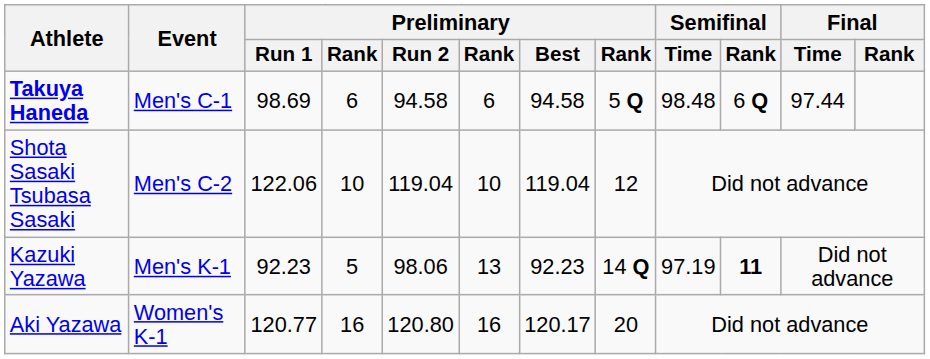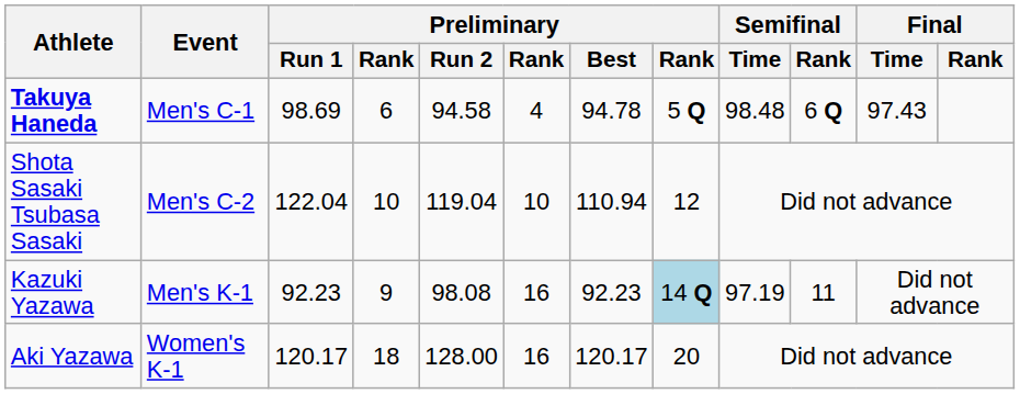Takuya Haneda | column 6: 6 -> 4
Takuya Haneda | Preliminary / Best: 94.58 -> 94.78
Takuya Haneda | Final / Time: 97.44 -> 97.43
Shota Sasaki Tsubasa Sasaki | Preliminary / Run 1: 122.06 -> 122.04
Shota Sasaki Tsubasa Sasaki | Preliminary / Best: 119.04 -> 110.94
Kazuki Yazawa | column 4: 5 -> 9
Kazuki Yazawa | Preliminary / Run 2: 98.06 -> 98.08
Kazuki Yazawa | column 6: 13 -> 16
Kazuki Yazawa | column 8: no background -> lightblue background
Kazuki Yazawa | Semifinal / Rank: bold -> normal
Aki Yazawa | Preliminary / Run 1: 120.77 -> 120.17
Aki Yazawa | column 4: 16 -> 18
Aki Yazawa | Preliminary / Run 2: 120.80 -> 128.00
